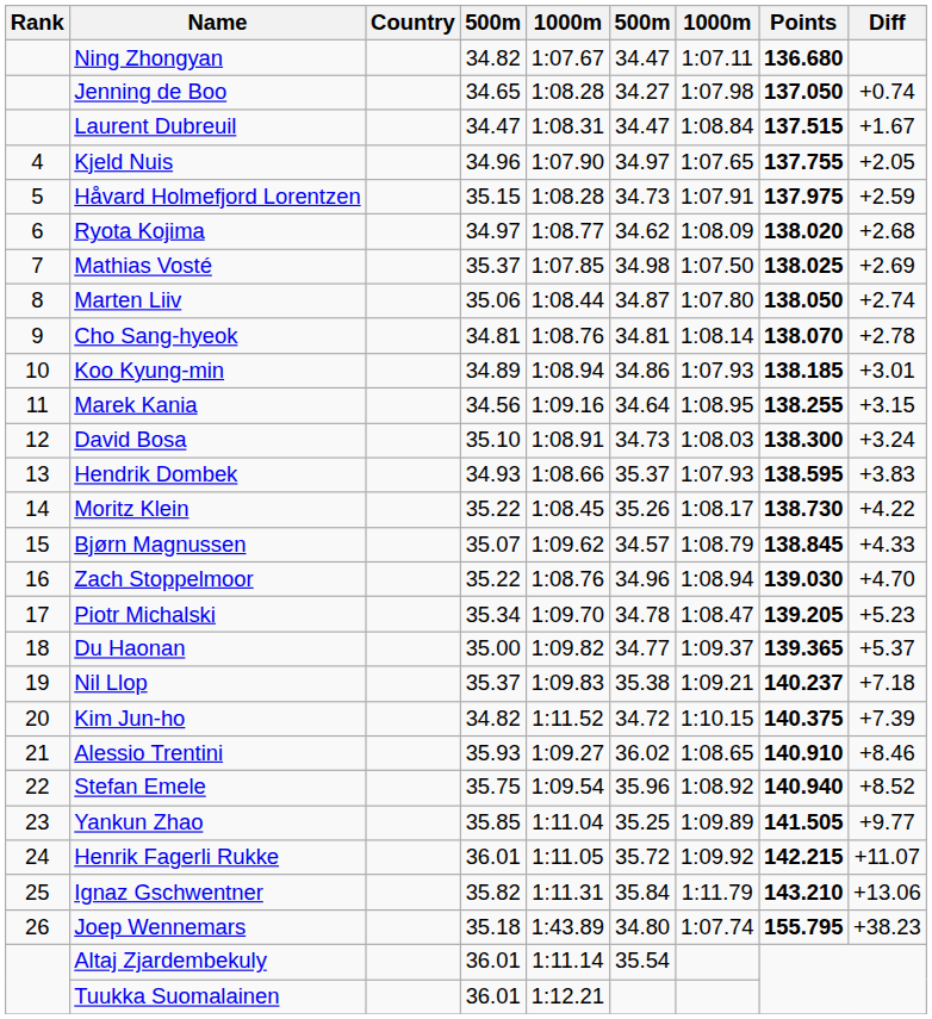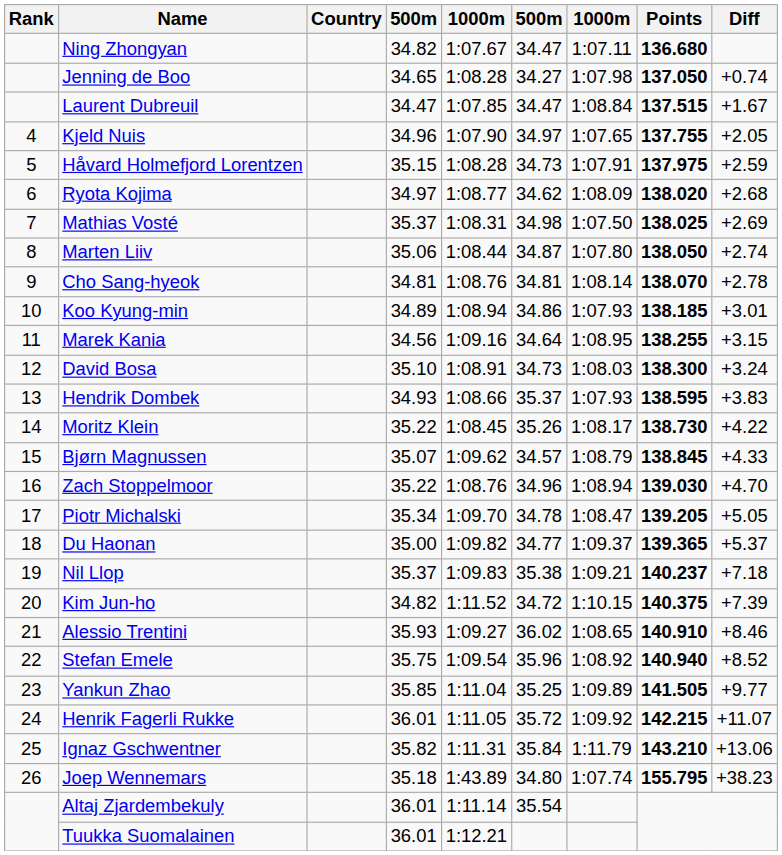Laurent Dubreuil | column 5: 1:08.31 -> 1:07.85
Mathias Vosté | column 5: 1:07.85 -> 1:08.31
Piotr Michalski | Diff: +5.23 -> +5.05
